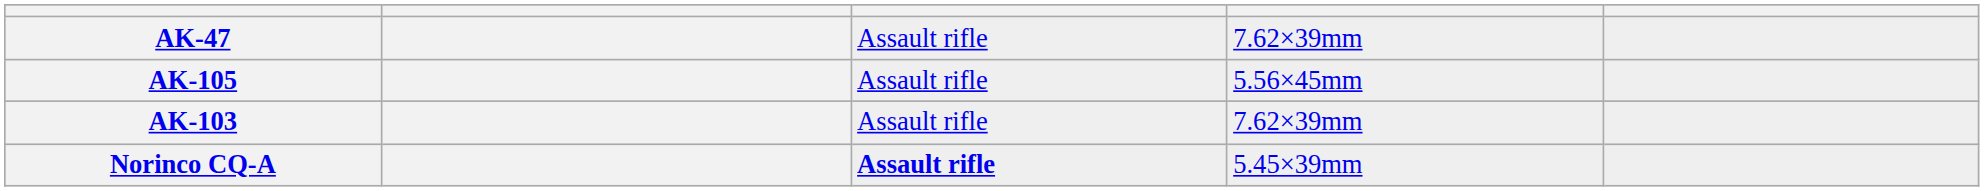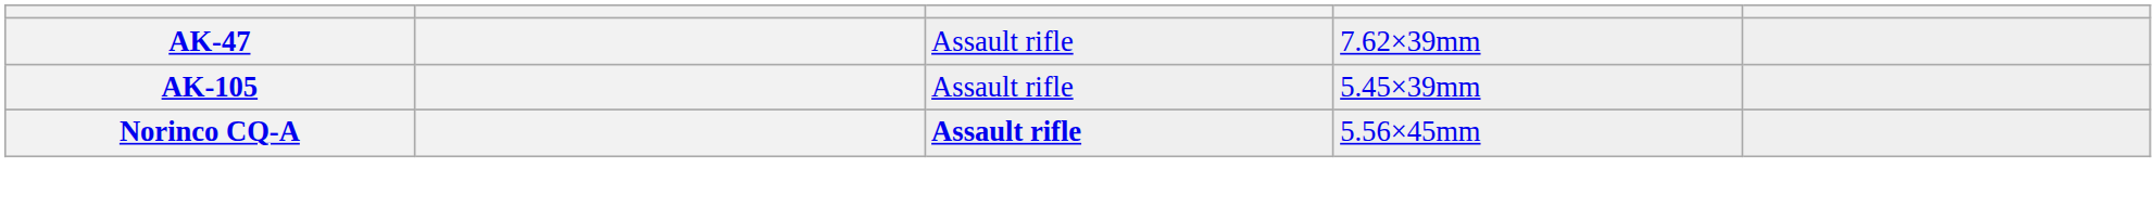AK-105 | column 4: 5.56×45mm -> 5.45×39mm
- row: AK-103 | Assault rifle | 7.62×39mm
Norinco CQ-A | column 4: 5.45×39mm -> 5.56×45mm
